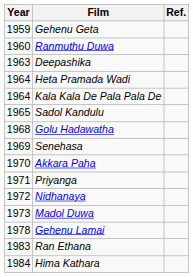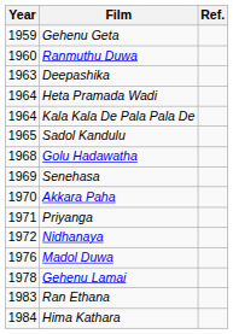Madol Duwa | Year: 1973 -> 1976
